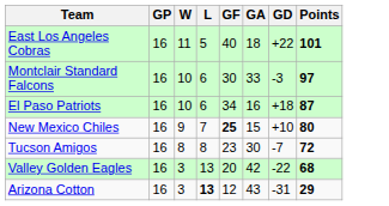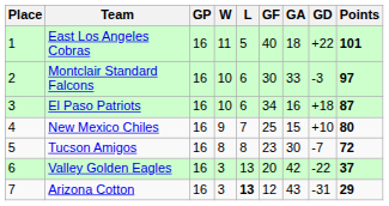+ column: Place | 1 | 2 | 3 | 4 | 5 | 6 | 7
New Mexico Chiles | GF: bold -> normal
Valley Golden Eagles | Points: 68 -> 37
